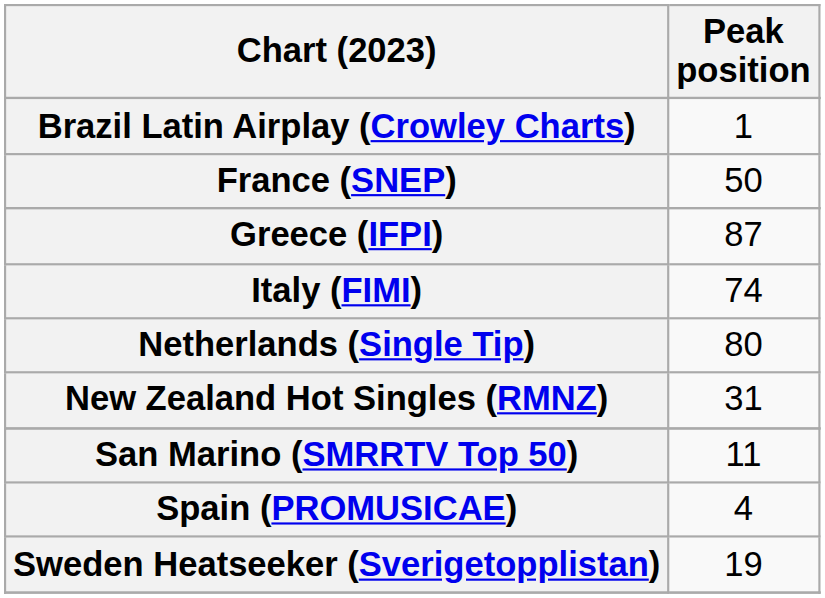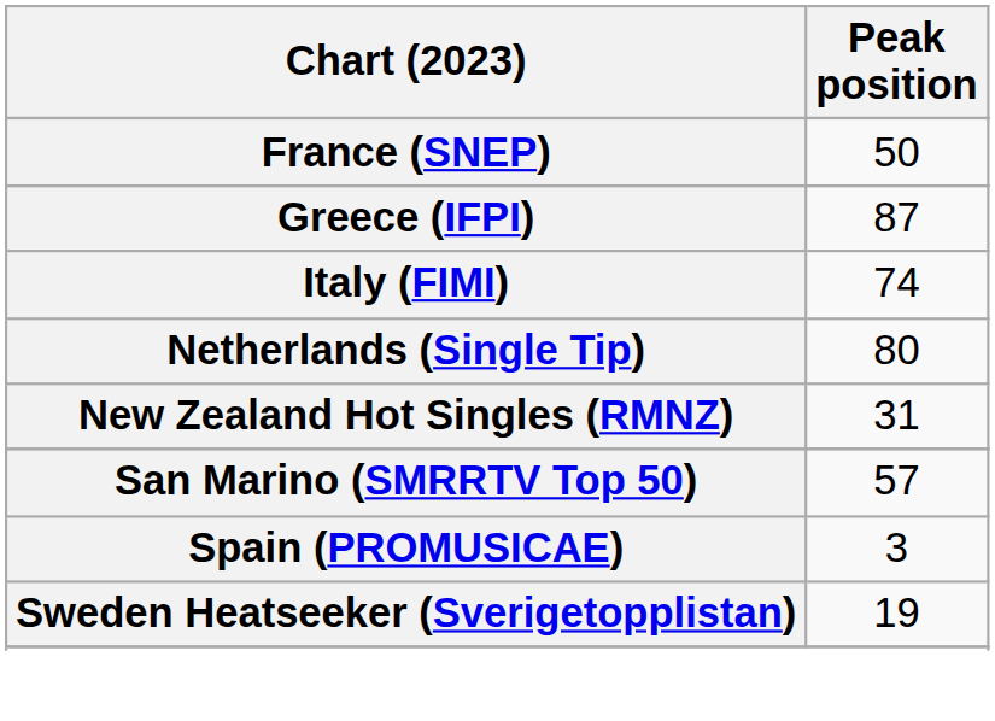- row: Brazil Latin Airplay (Crowley Charts) | 1
San Marino (SMRRTV Top 50) | Peak position: 11 -> 57
Spain (PROMUSICAE) | Peak position: 4 -> 3
